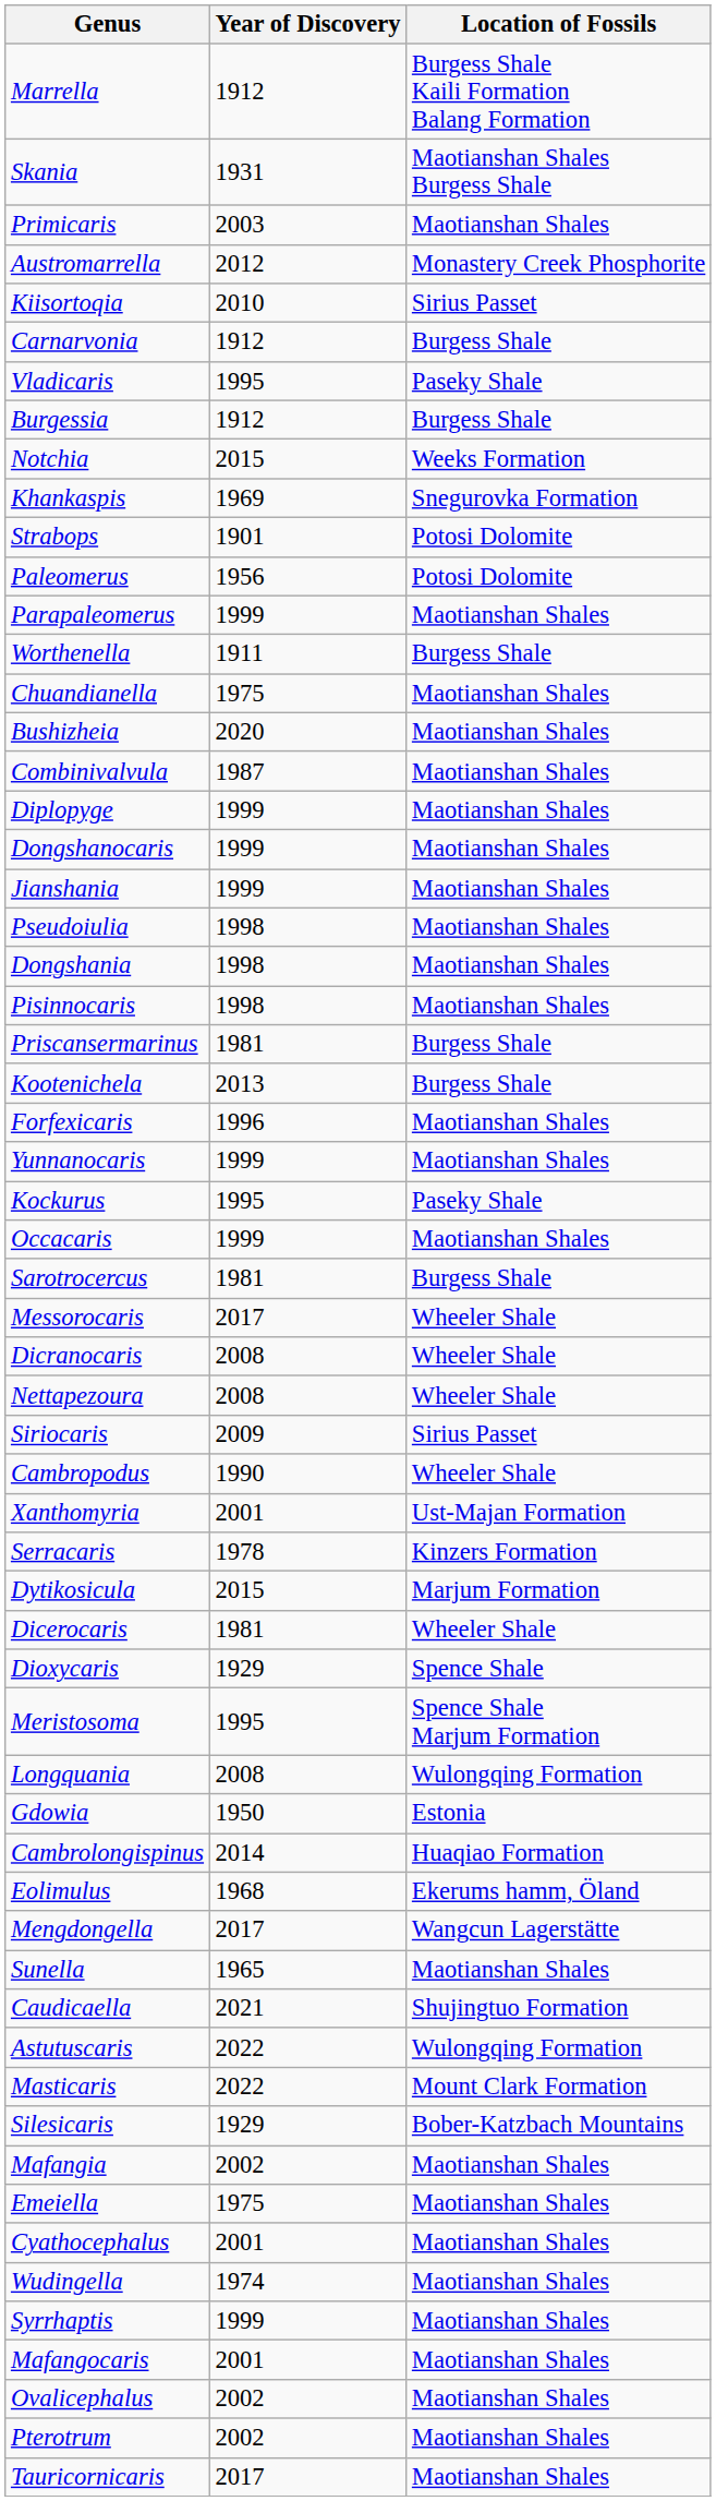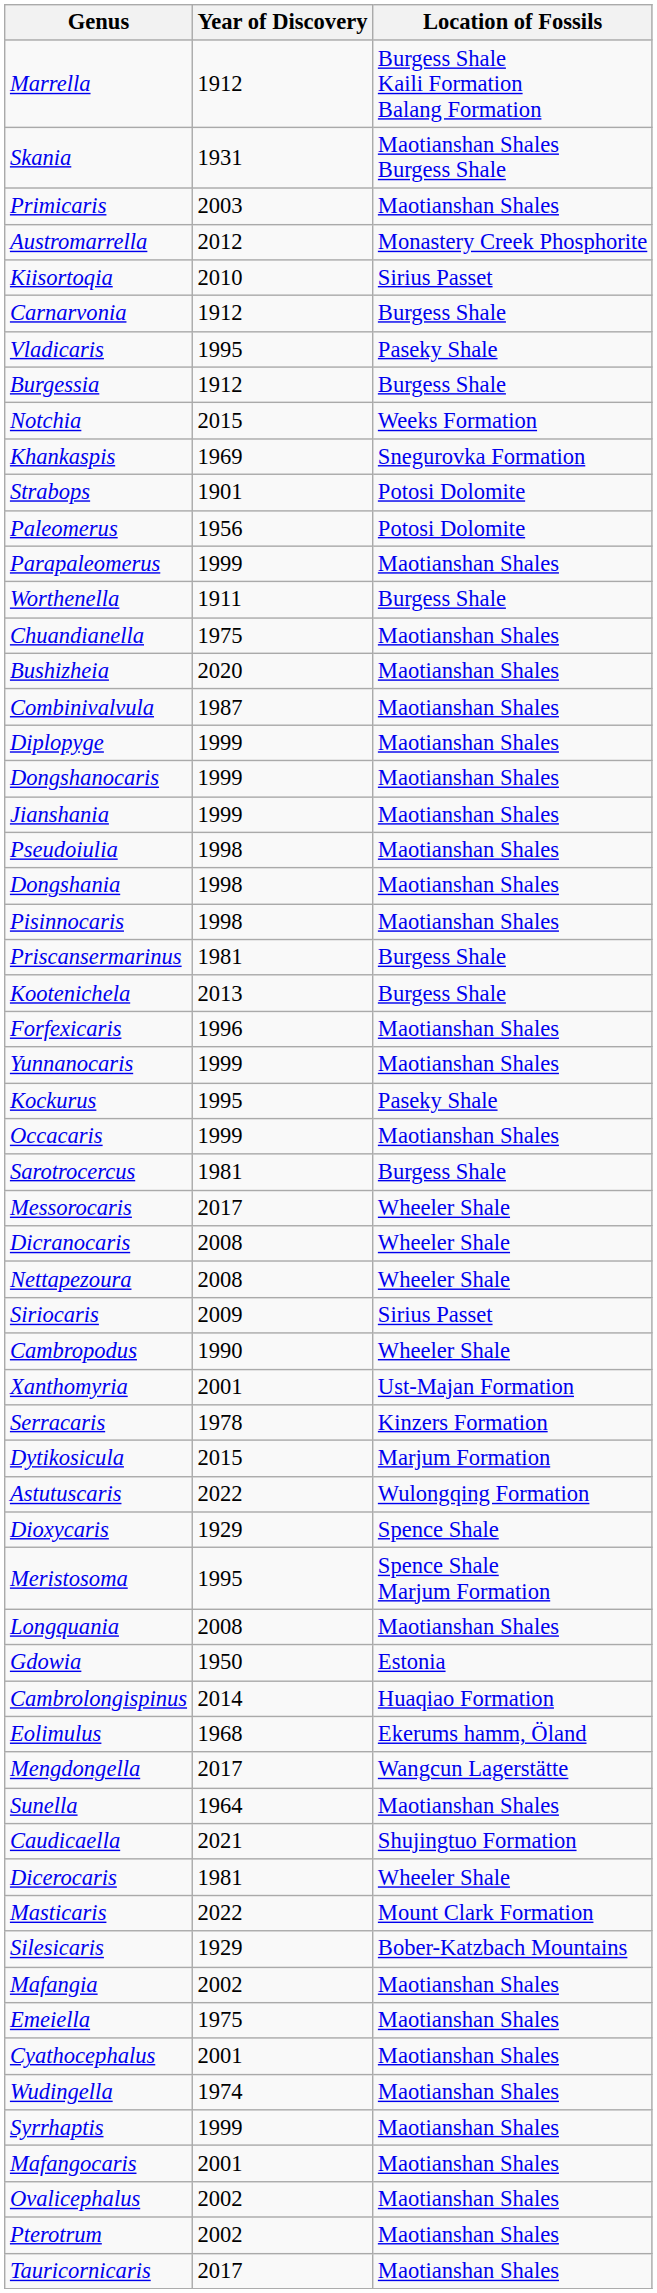rows swapped: Dicerocaris <-> Astutuscaris
Longquania | Location of Fossils: Wulongqing Formation -> Maotianshan Shales
Sunella | Year of Discovery: 1965 -> 1964
